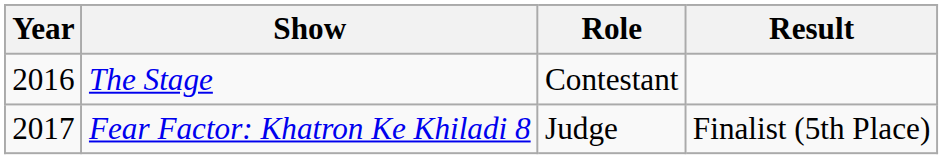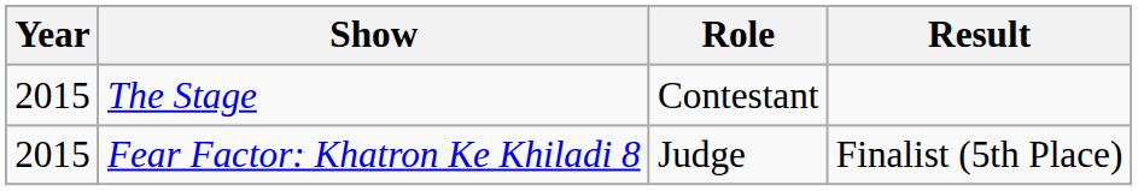The Stage | Year: 2016 -> 2015
Fear Factor: Khatron Ke Khiladi 8 | Year: 2017 -> 2015
